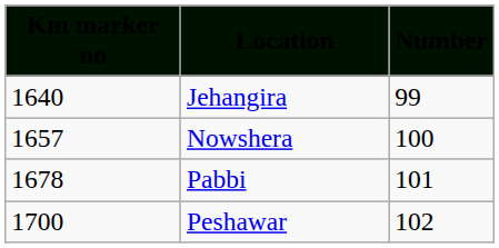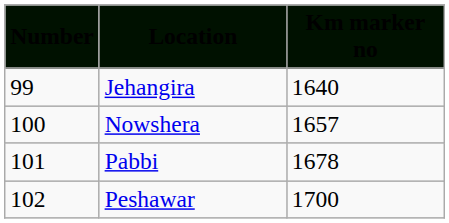columns swapped: Number <-> Km marker no
